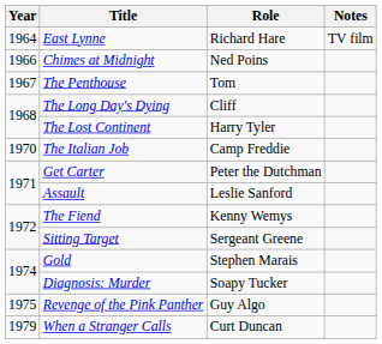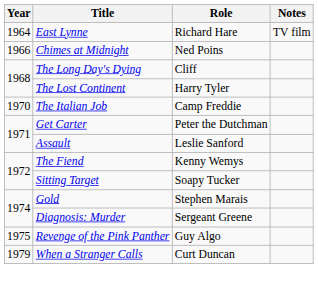- row: 1967 | The Penthouse | Tom
Sitting Target | Role: Sergeant Greene -> Soapy Tucker
Diagnosis: Murder | Role: Soapy Tucker -> Sergeant Greene
